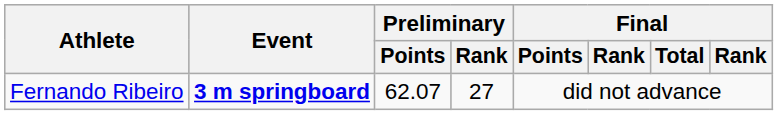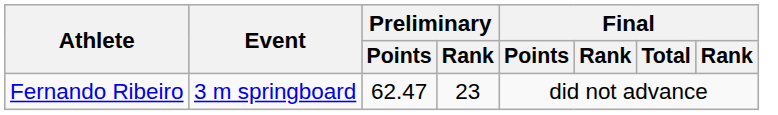Fernando Ribeiro | Event: bold -> normal
Fernando Ribeiro | Preliminary / Points: 62.07 -> 62.47
Fernando Ribeiro | Preliminary / Rank: 27 -> 23
